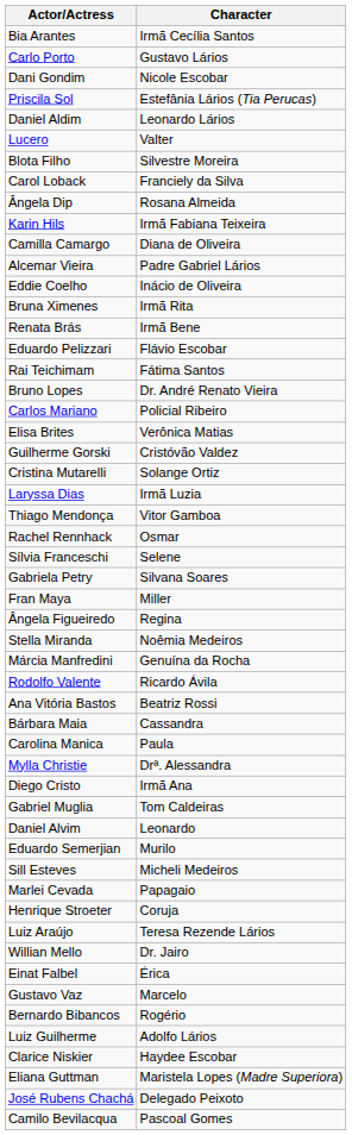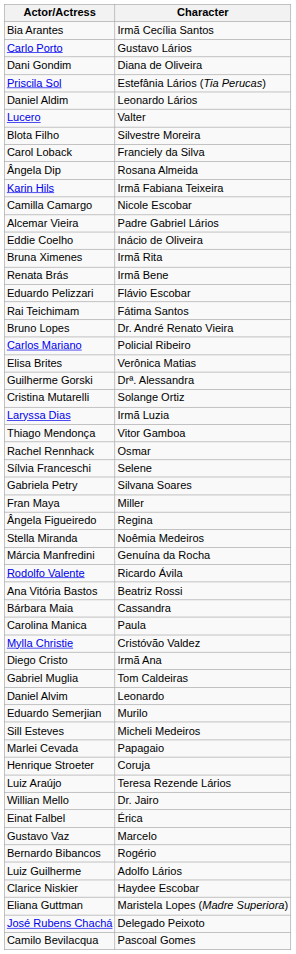Dani Gondim | Character: Nicole Escobar -> Diana de Oliveira
Camilla Camargo | Character: Diana de Oliveira -> Nicole Escobar
Guilherme Gorski | Character: Cristóvão Valdez -> Drª. Alessandra
Mylla Christie | Character: Drª. Alessandra -> Cristóvão Valdez
